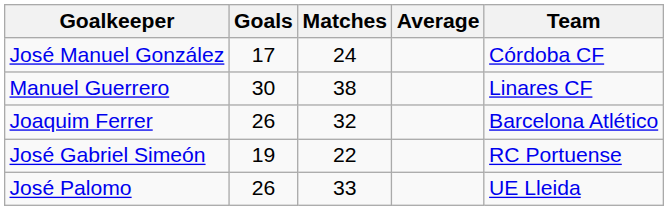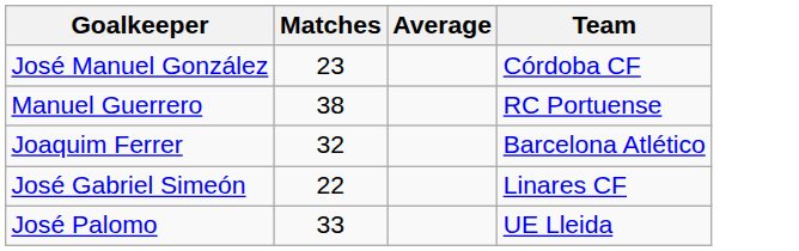- column: Goals | 17 | 30 | 26 | 19 | 26
José Manuel González | Matches: 24 -> 23
Manuel Guerrero | Team: Linares CF -> RC Portuense
José Gabriel Simeón | Team: RC Portuense -> Linares CF
